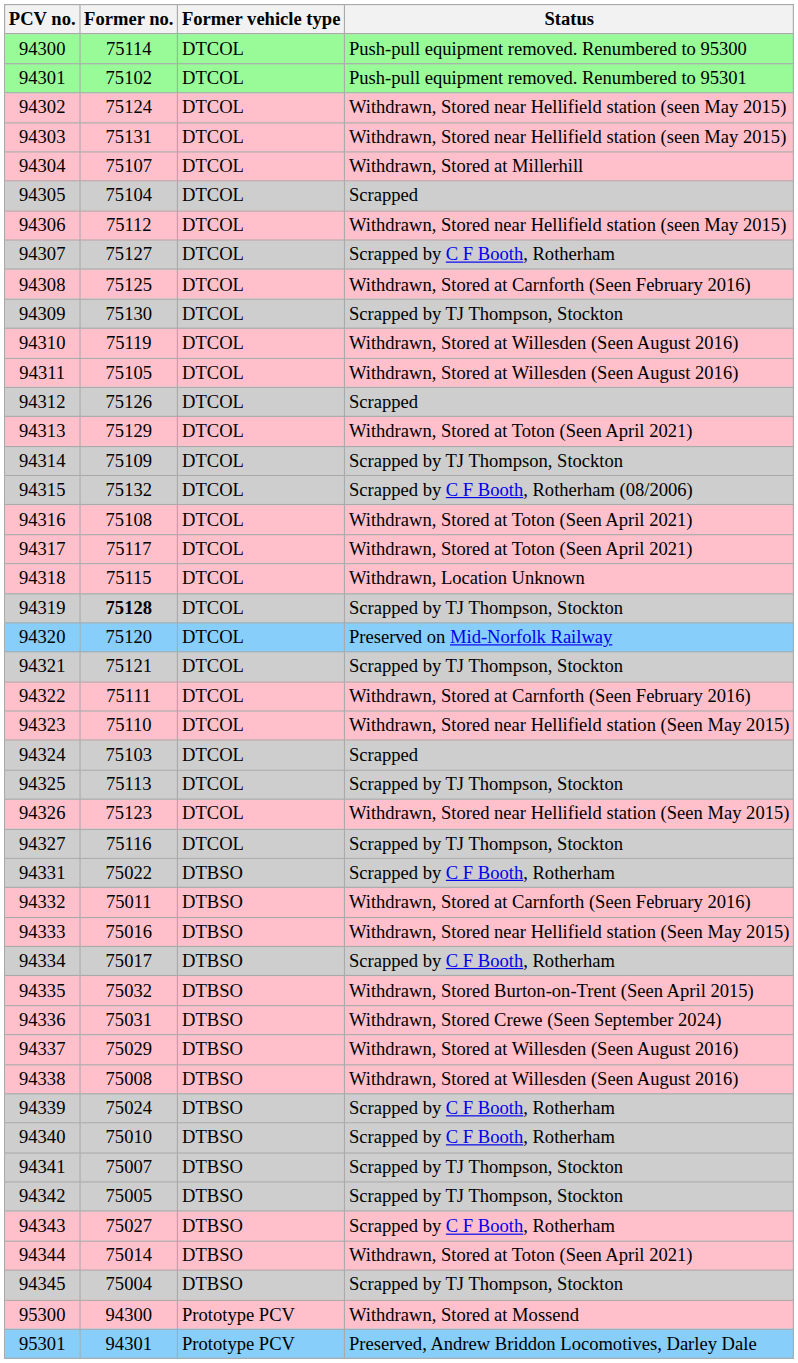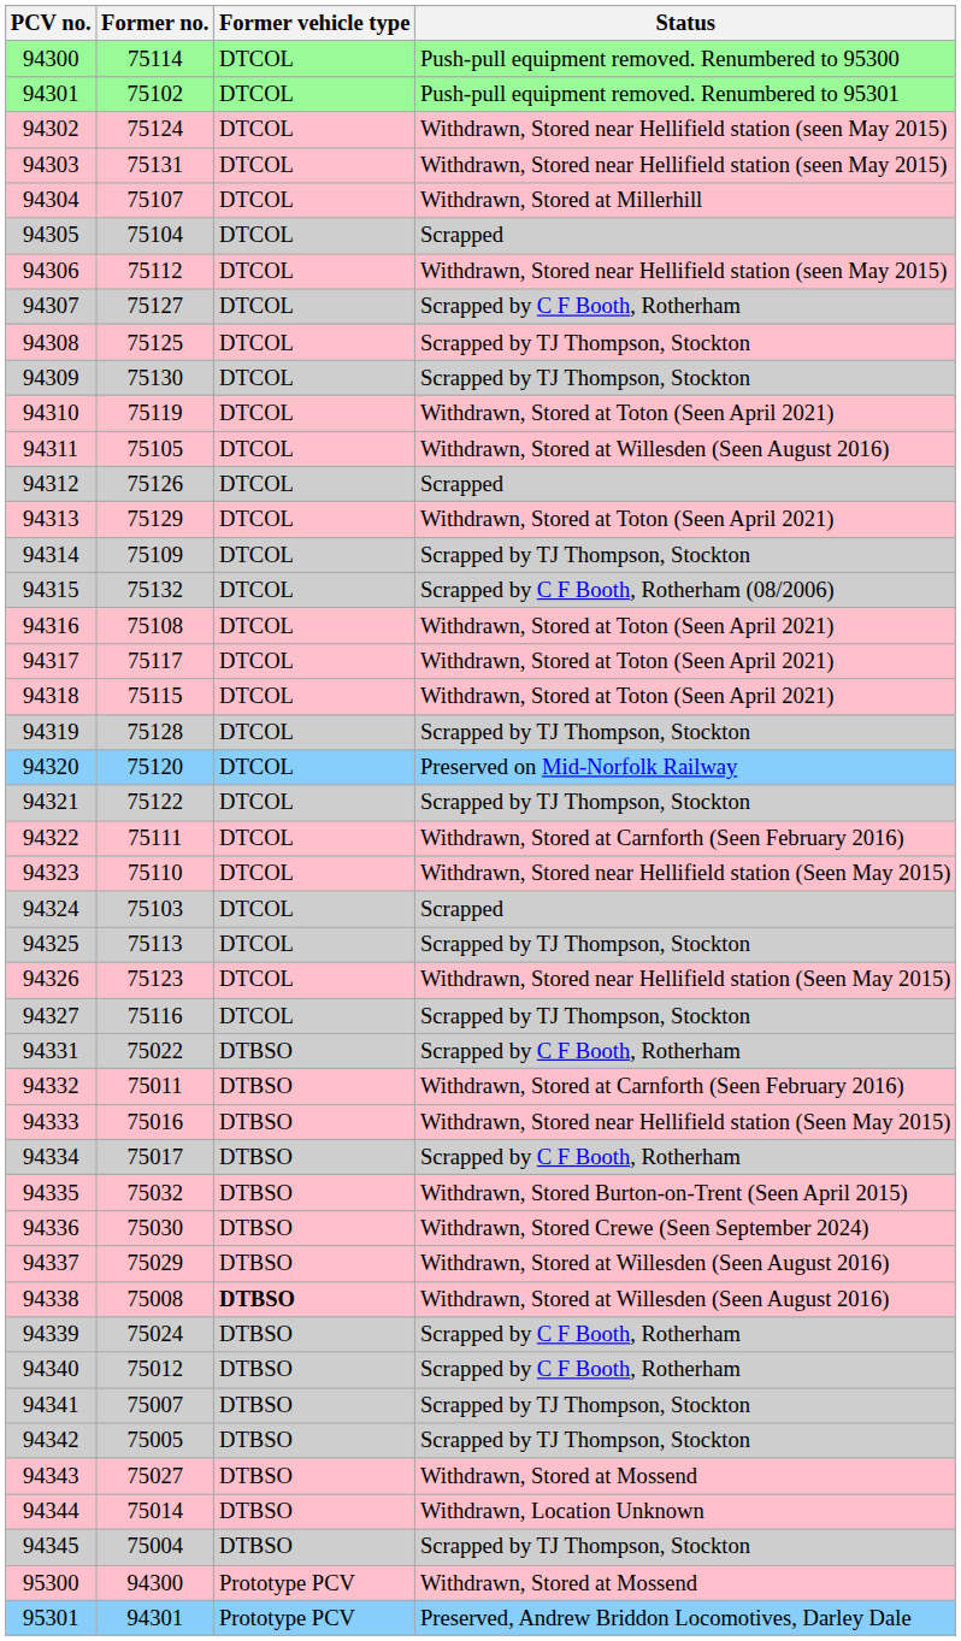94308 | Status: Withdrawn, Stored at Carnforth (Seen February 2016) -> Scrapped by TJ Thompson, Stockton
94310 | Status: Withdrawn, Stored at Willesden (Seen August 2016) -> Withdrawn, Stored at Toton (Seen April 2021)
94318 | Status: Withdrawn, Location Unknown -> Withdrawn, Stored at Toton (Seen April 2021)
94319 | Former no.: bold -> normal
94321 | Former no.: 75121 -> 75122
94336 | Former no.: 75031 -> 75030
94338 | Former vehicle type: normal -> bold
94340 | Former no.: 75010 -> 75012
94343 | Status: Scrapped by C F Booth, Rotherham -> Withdrawn, Stored at Mossend
94344 | Status: Withdrawn, Stored at Toton (Seen April 2021) -> Withdrawn, Location Unknown
